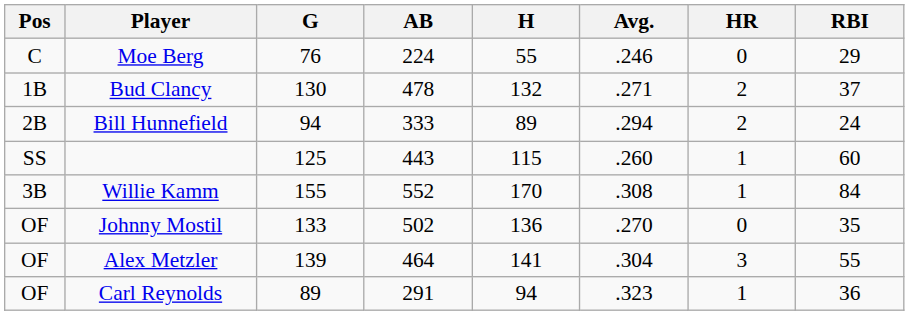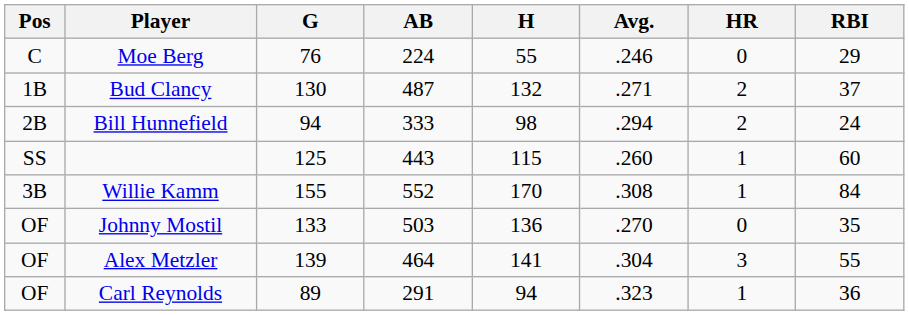Bud Clancy | AB: 478 -> 487
Bill Hunnefield | H: 89 -> 98
Johnny Mostil | AB: 502 -> 503
